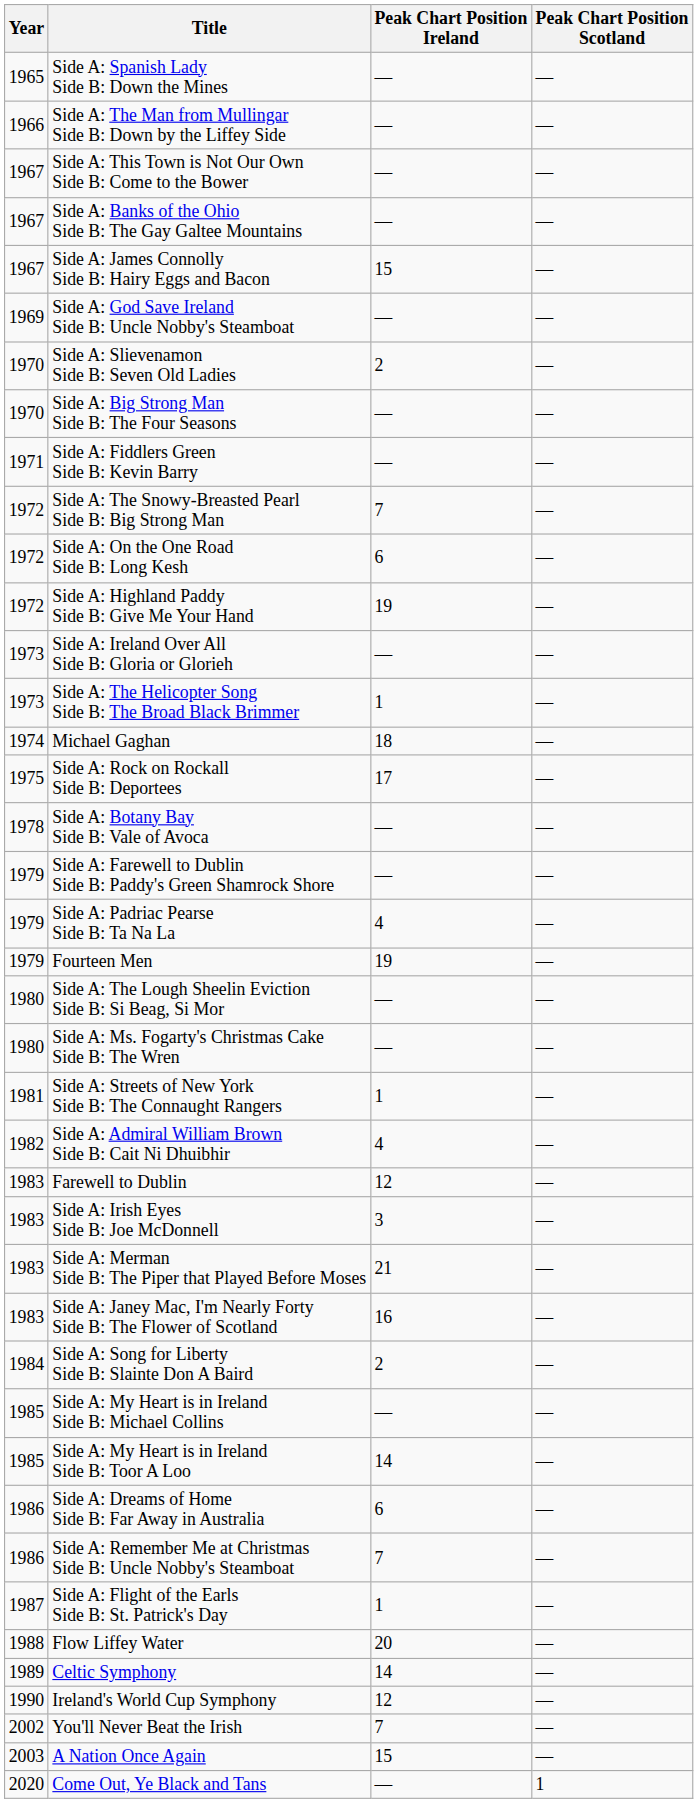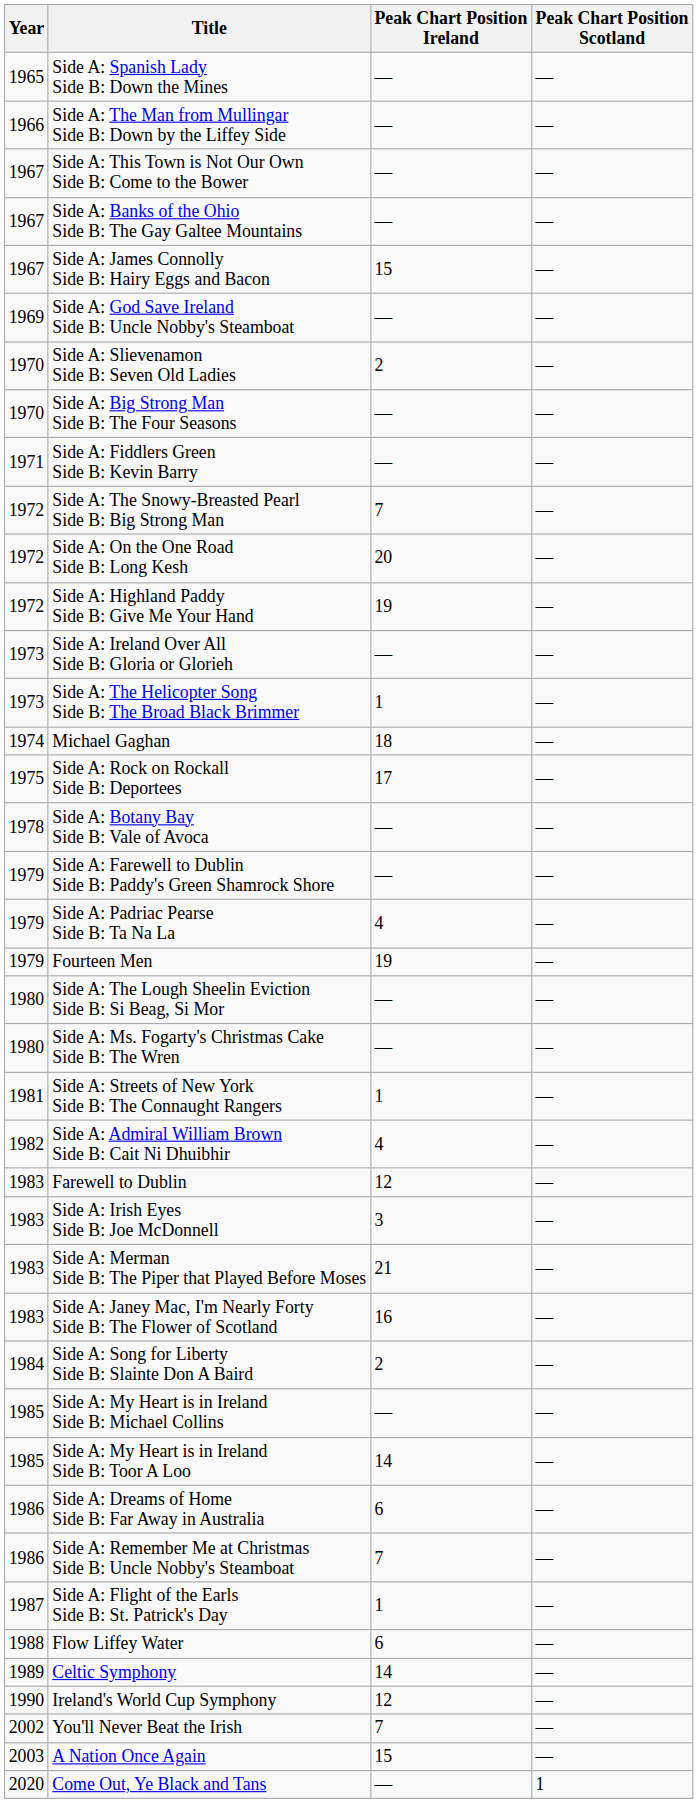Side A: On the One Road Side B: Long Kesh | Peak Chart Position Ireland: 6 -> 20
Flow Liffey Water | Peak Chart Position Ireland: 20 -> 6
